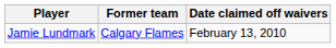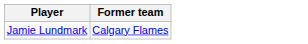- column: Date claimed off waivers | February 13, 2010
